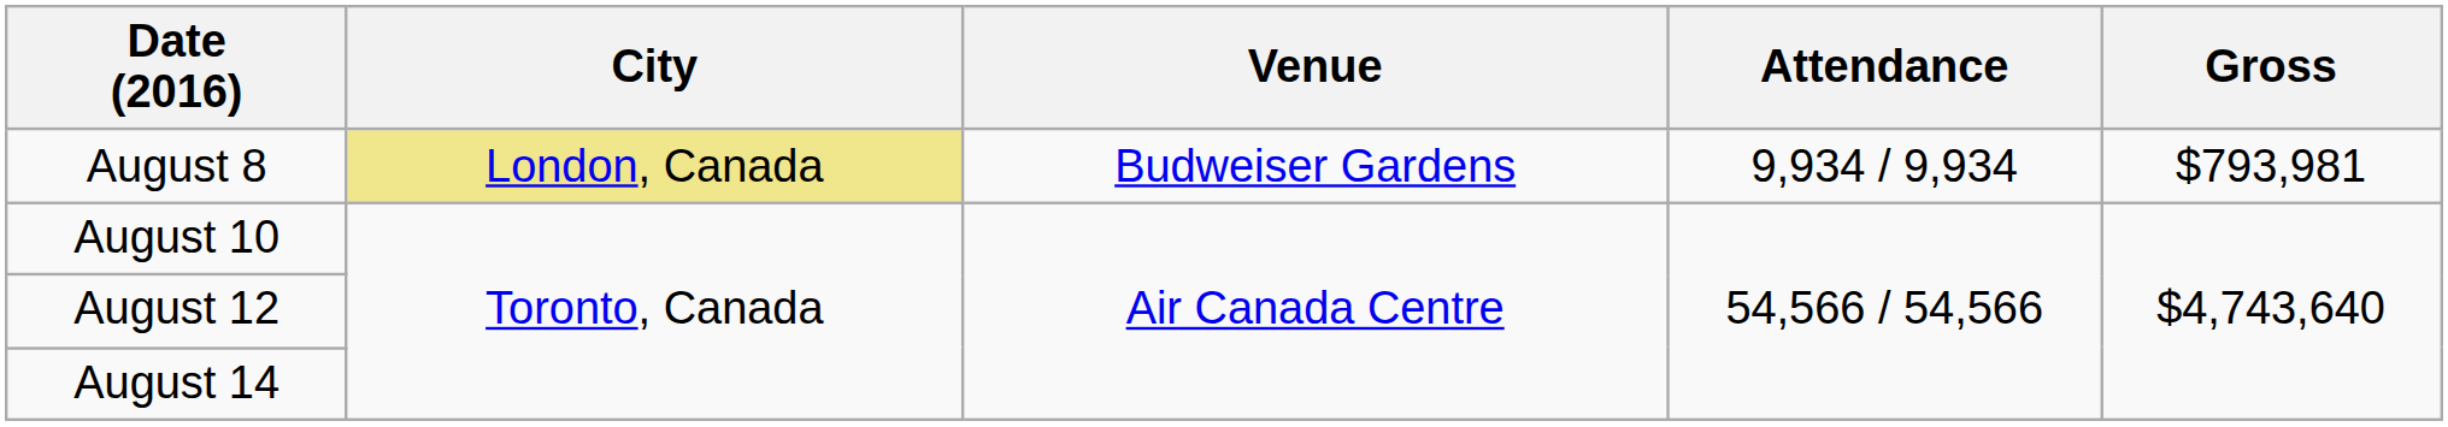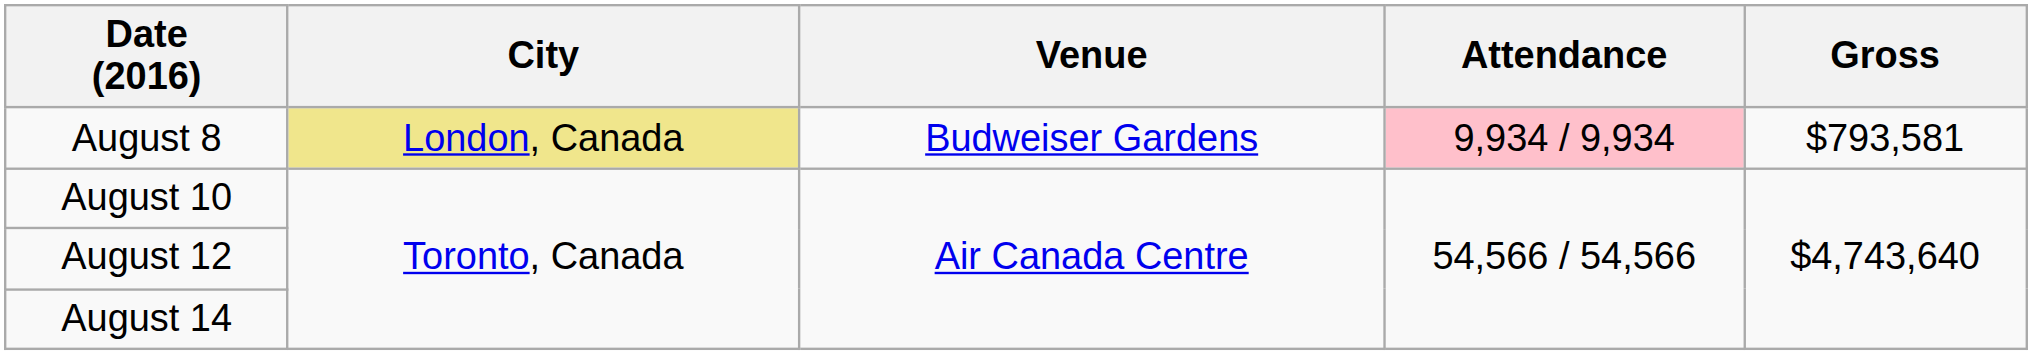August 8 | Attendance: no background -> pink background
August 8 | Gross: $793,981 -> $793,581
